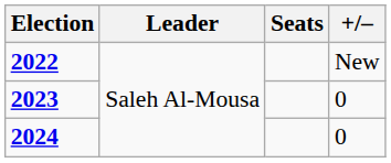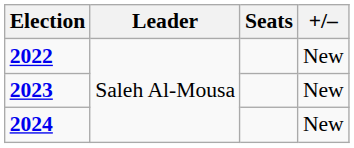2023 | +/–: 0 -> New
2024 | +/–: 0 -> New
